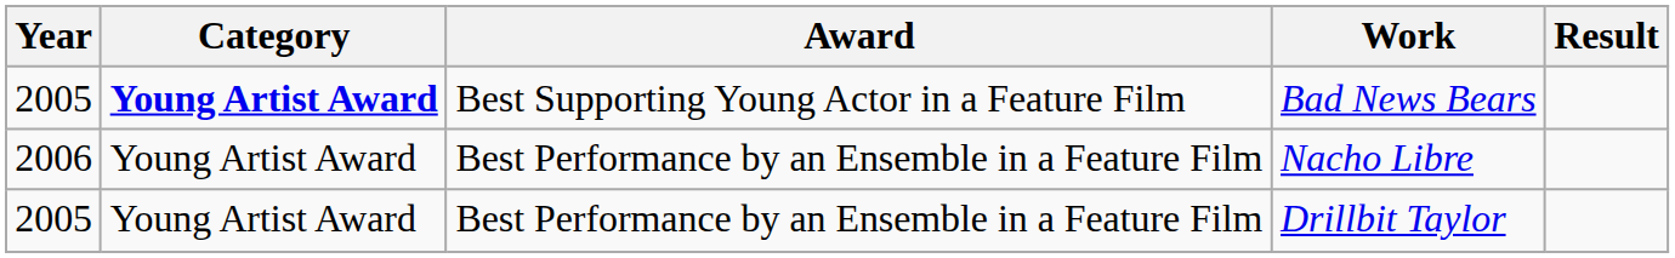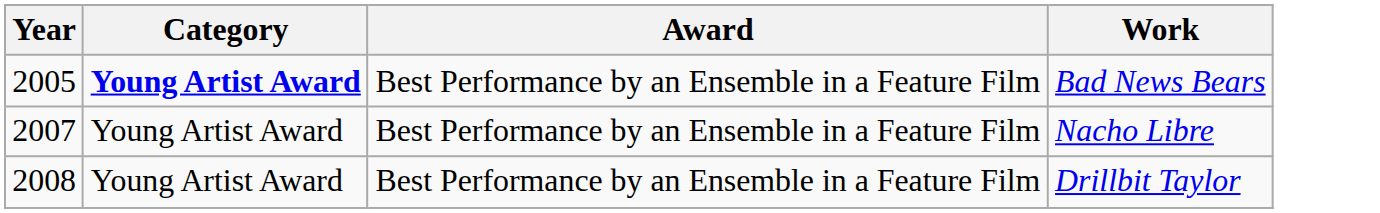- column: Result
Bad News Bears | Award: Best Supporting Young Actor in a Feature Film -> Best Performance by an Ensemble in a Feature Film
Nacho Libre | Year: 2006 -> 2007
Drillbit Taylor | Year: 2005 -> 2008
